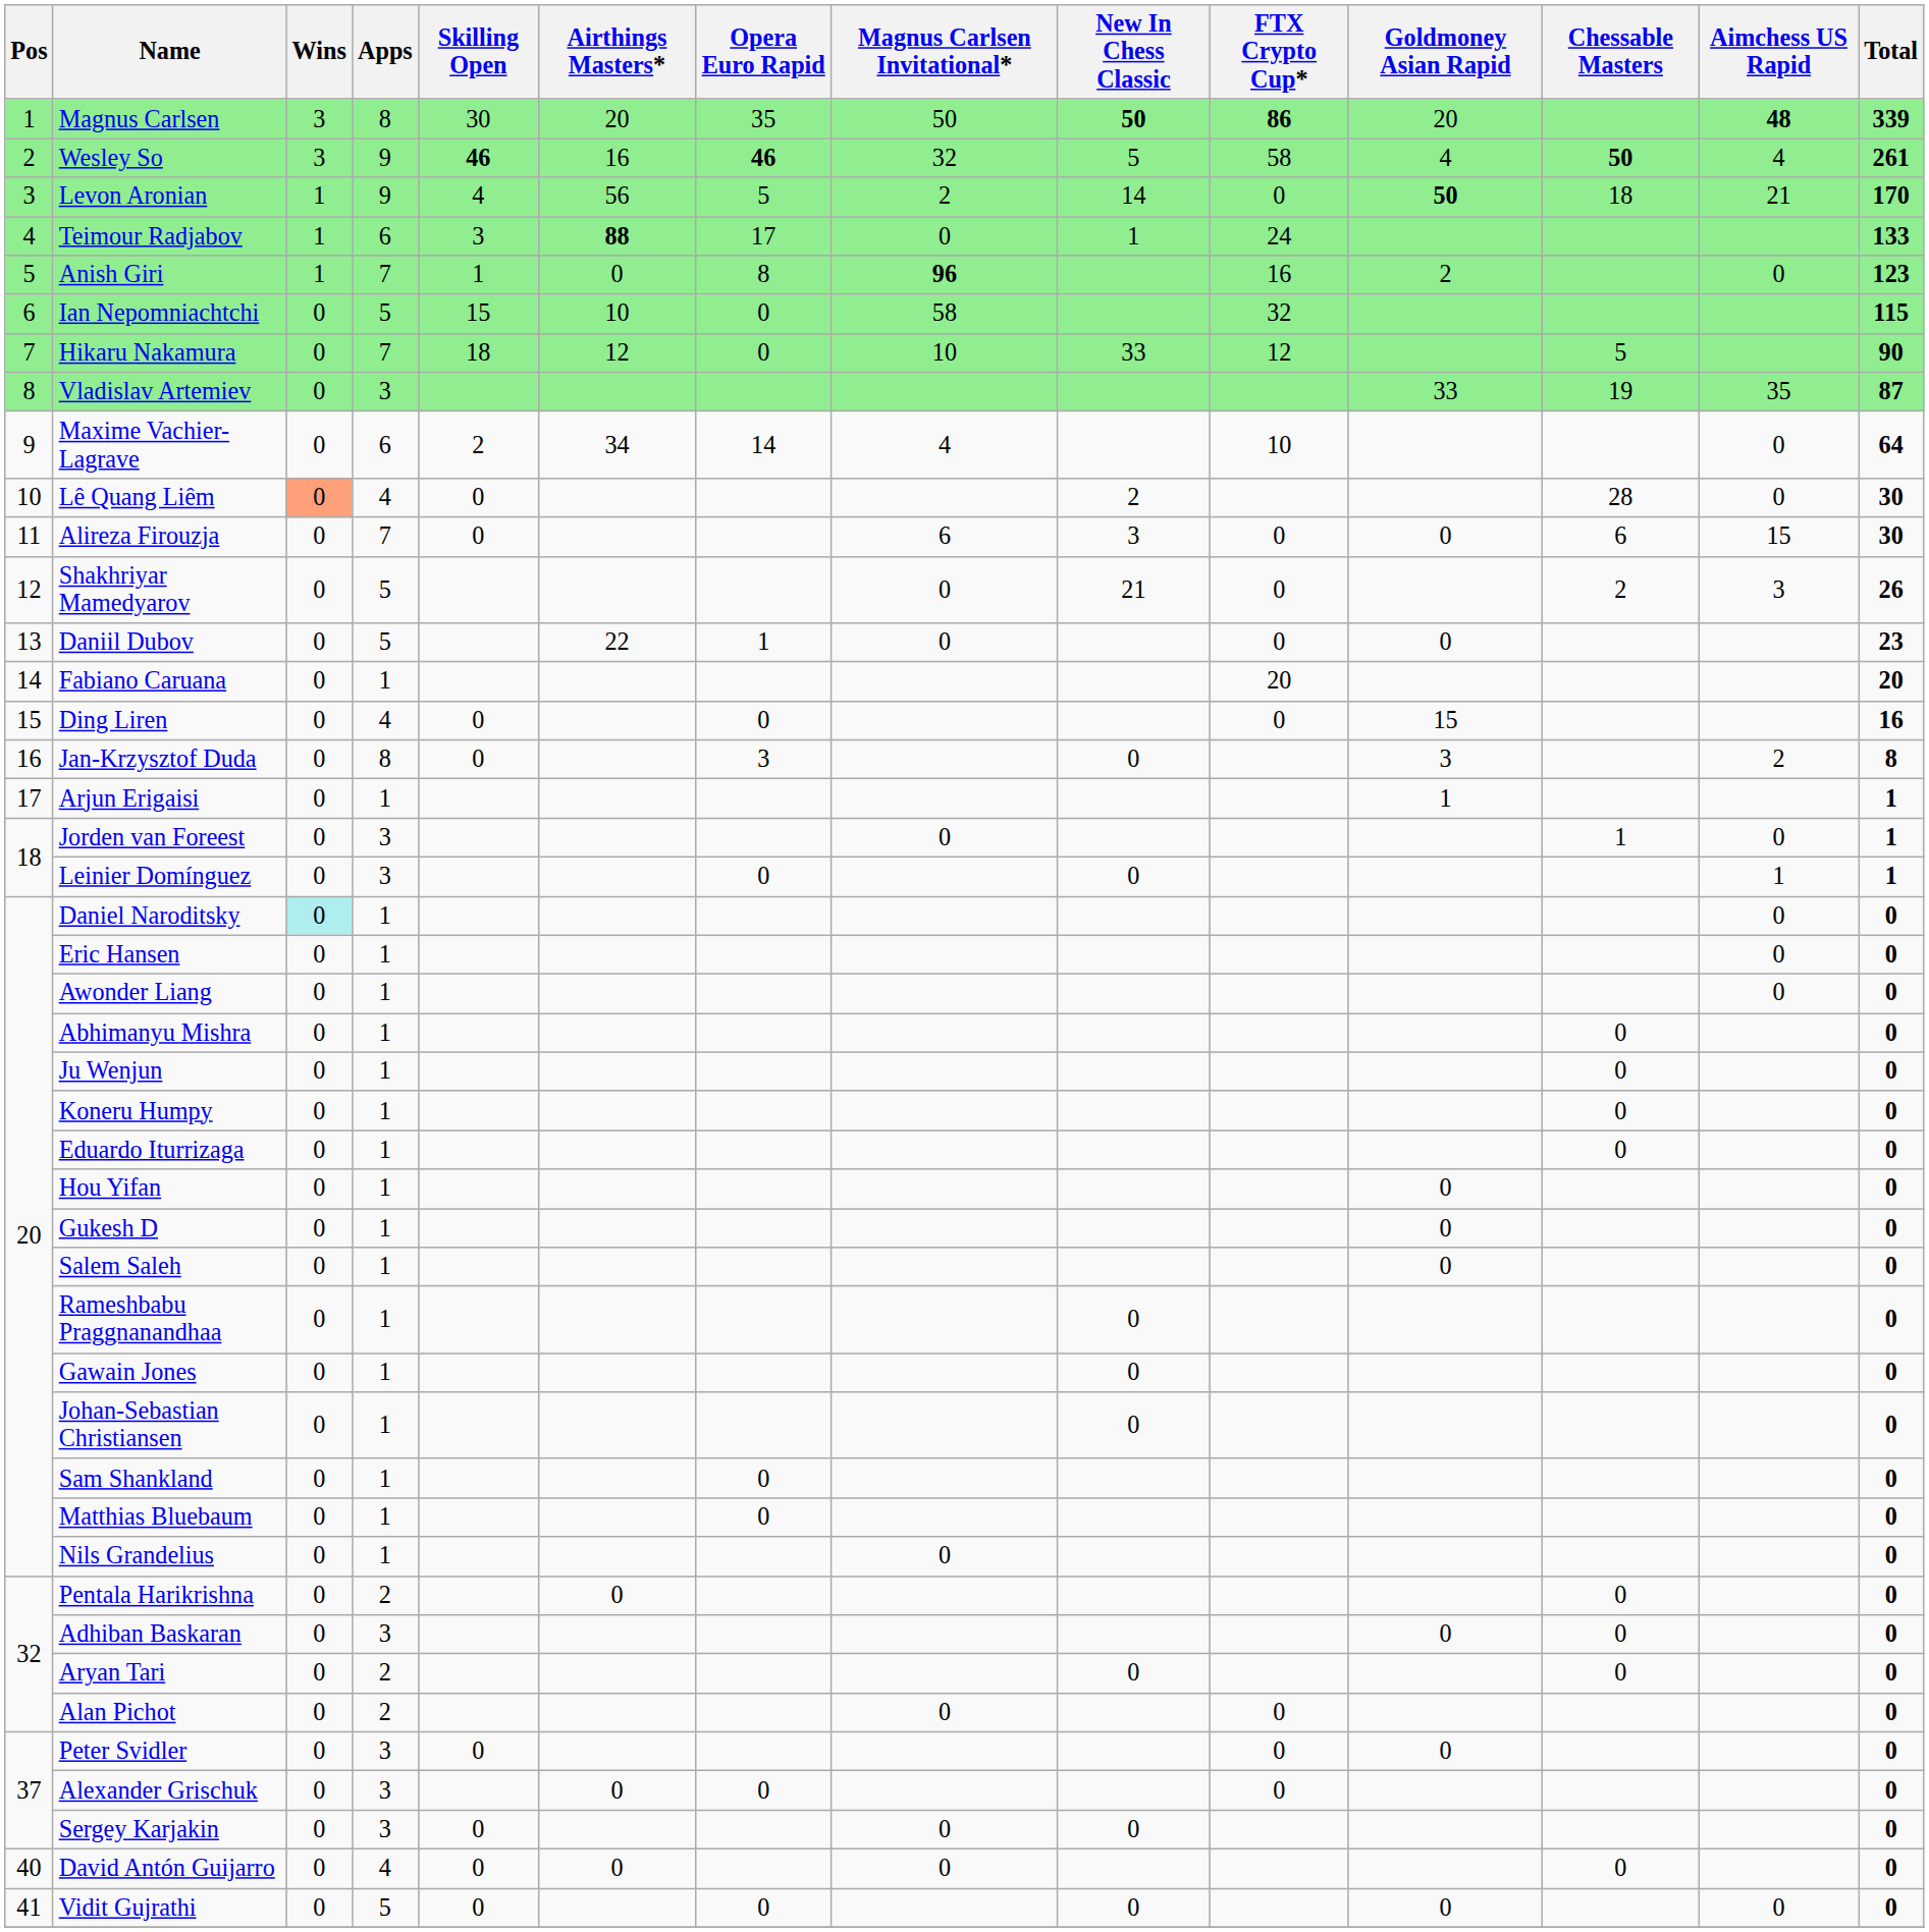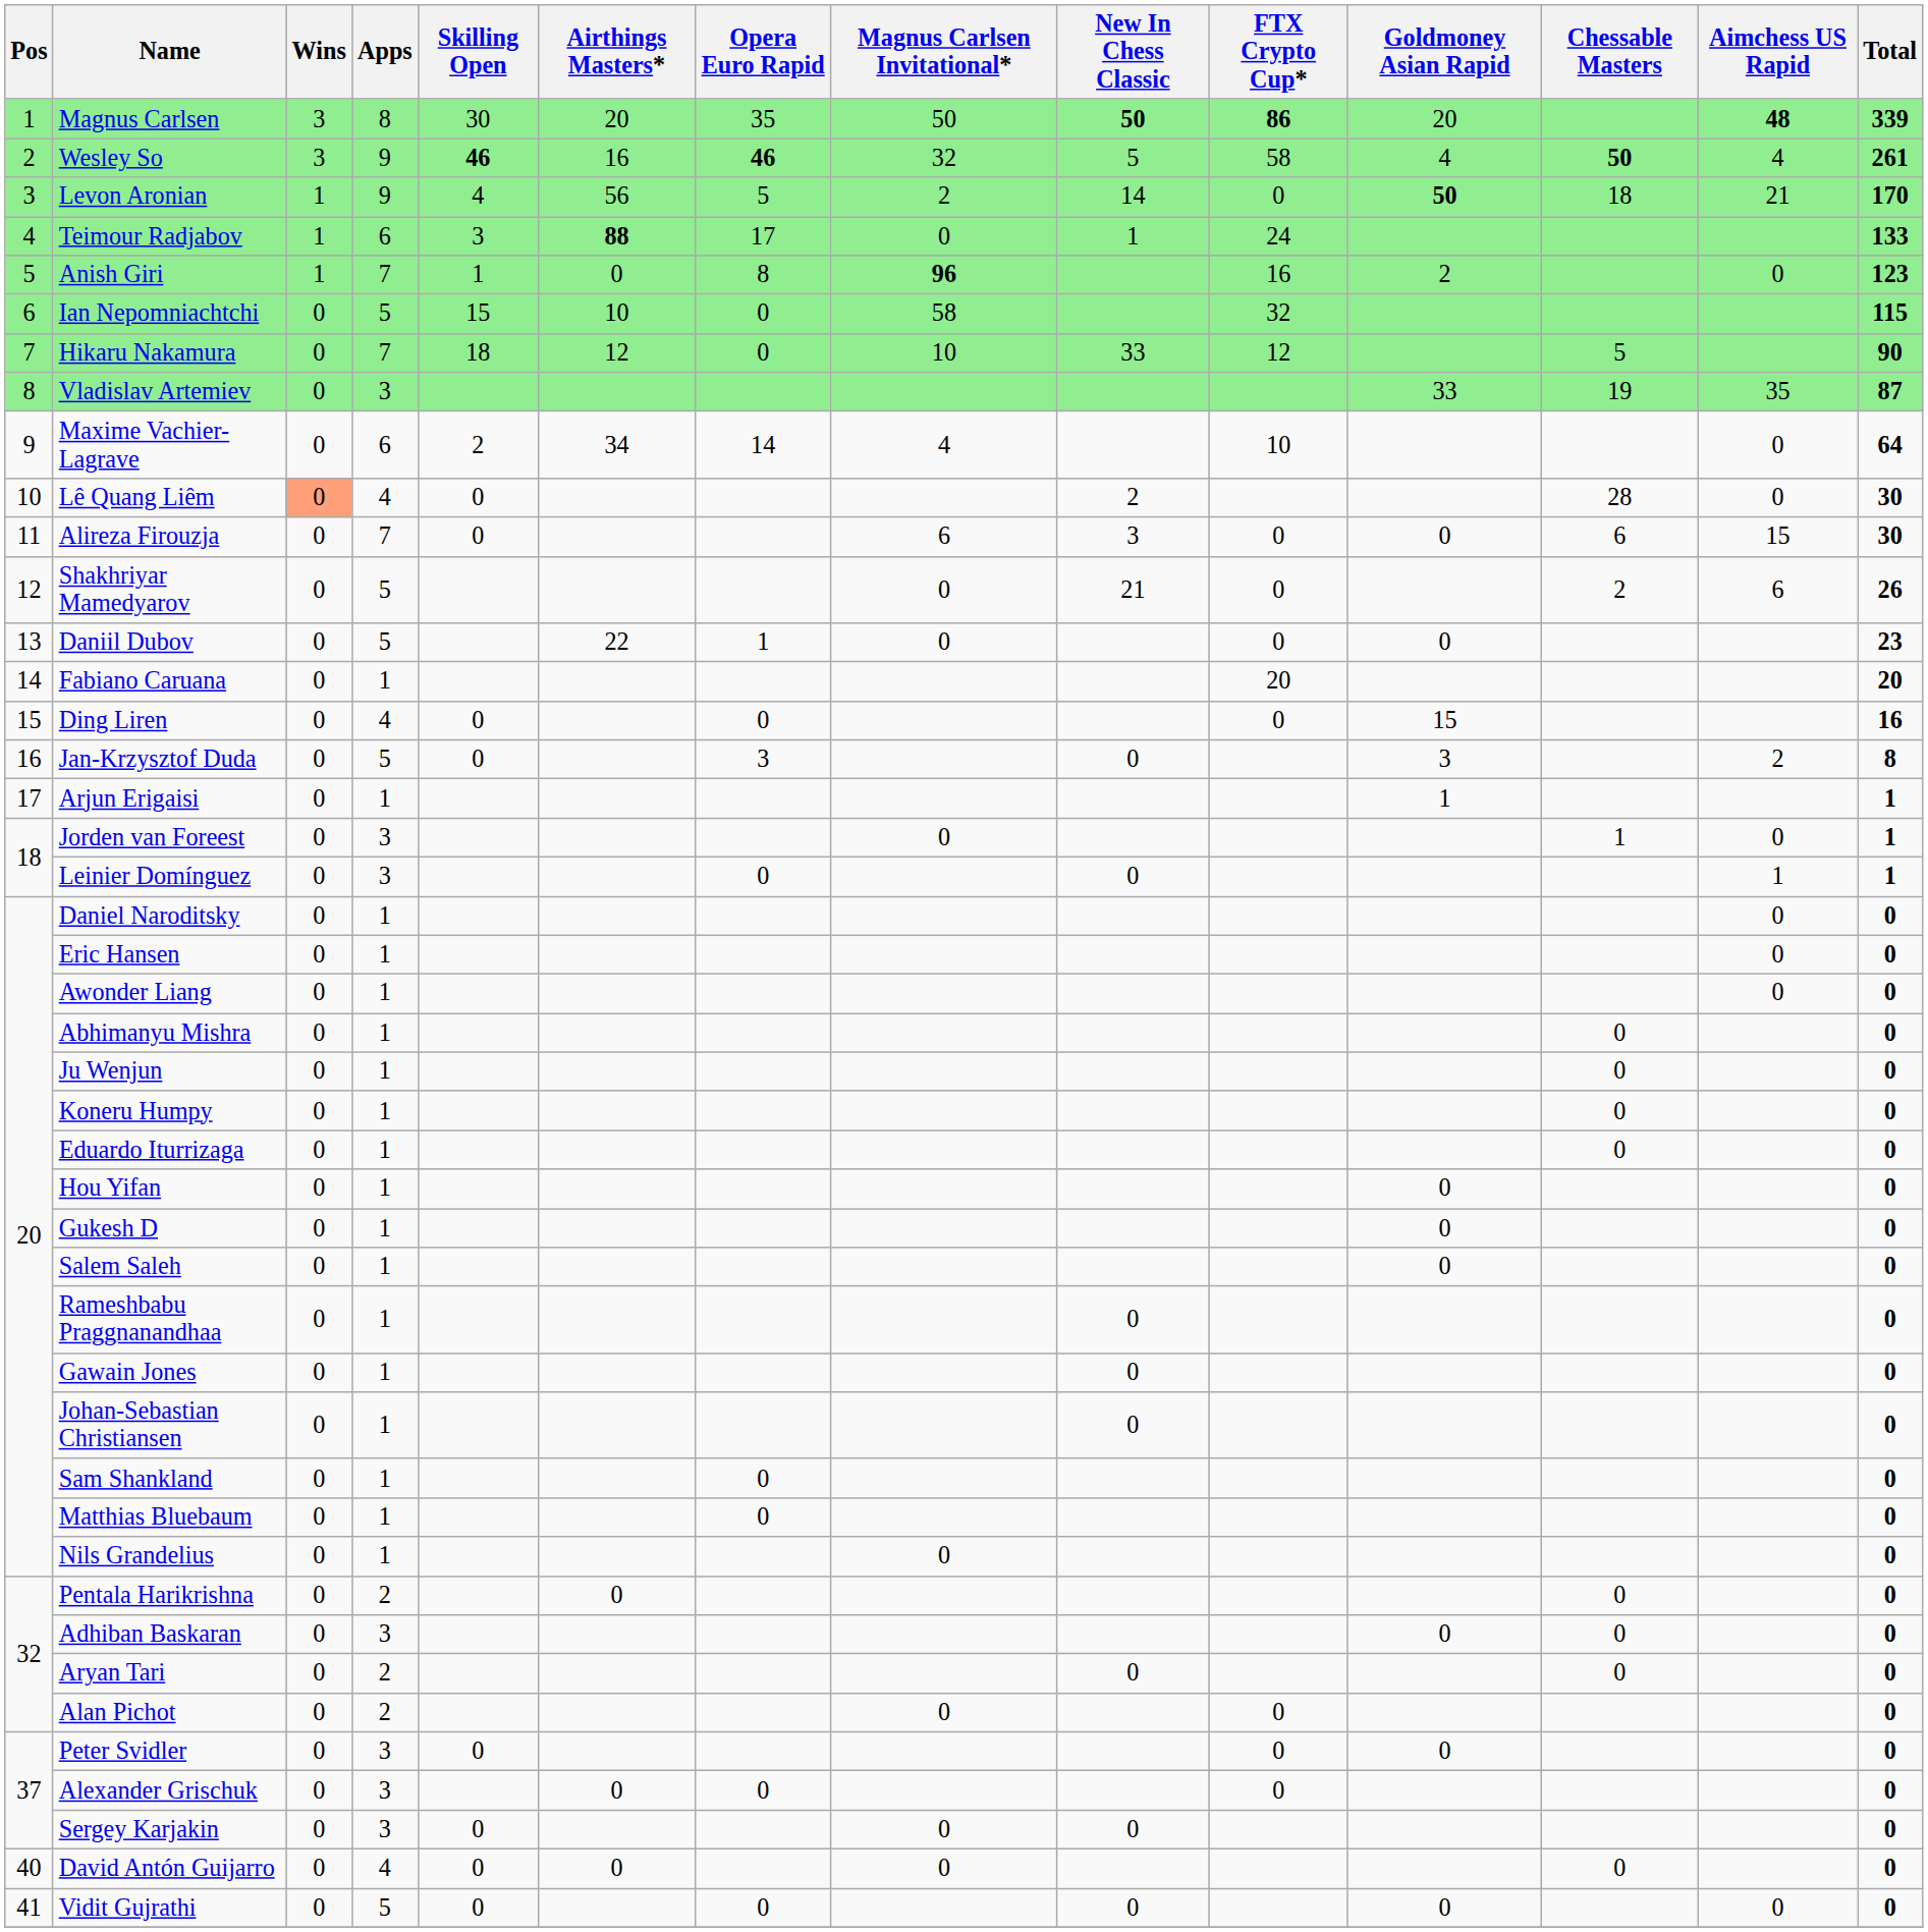Shakhriyar Mamedyarov | Aimchess US Rapid: 3 -> 6
Jan-Krzysztof Duda | Apps: 8 -> 5
Daniel Naroditsky | Wins: paleturquoise background -> no background
